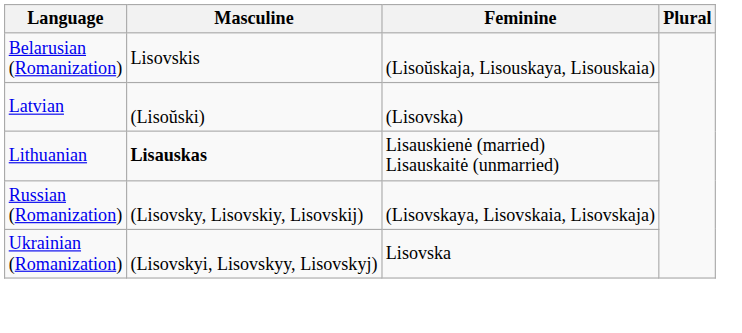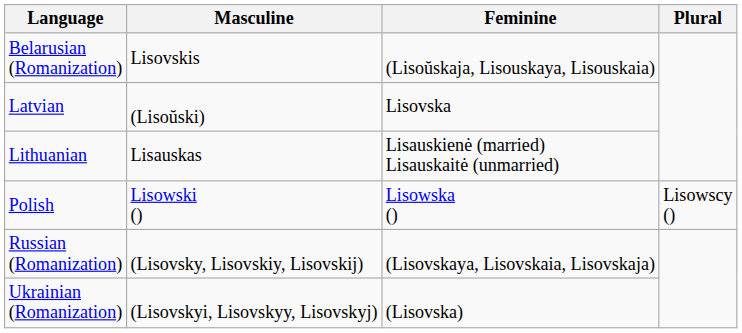Latvian | Feminine: (Lisovska) -> Lisovska
Lithuanian | Masculine: bold -> normal
+ row: Polish | Lisowski () | Lisowska () | Lisowscy ()
Ukrainian (Romanization) | Feminine: Lisovska -> (Lisovska)
